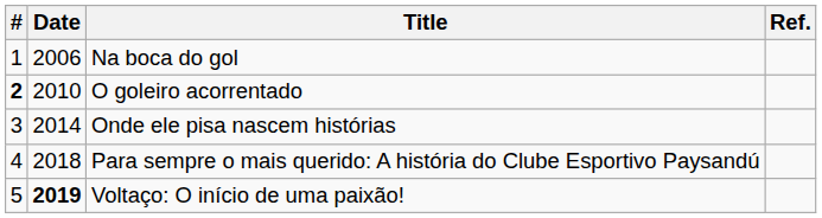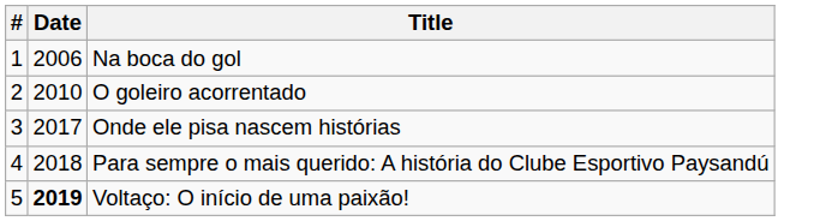- column: Ref.
O goleiro acorrentado | #: bold -> normal
Onde ele pisa nascem histórias | Date: 2014 -> 2017
